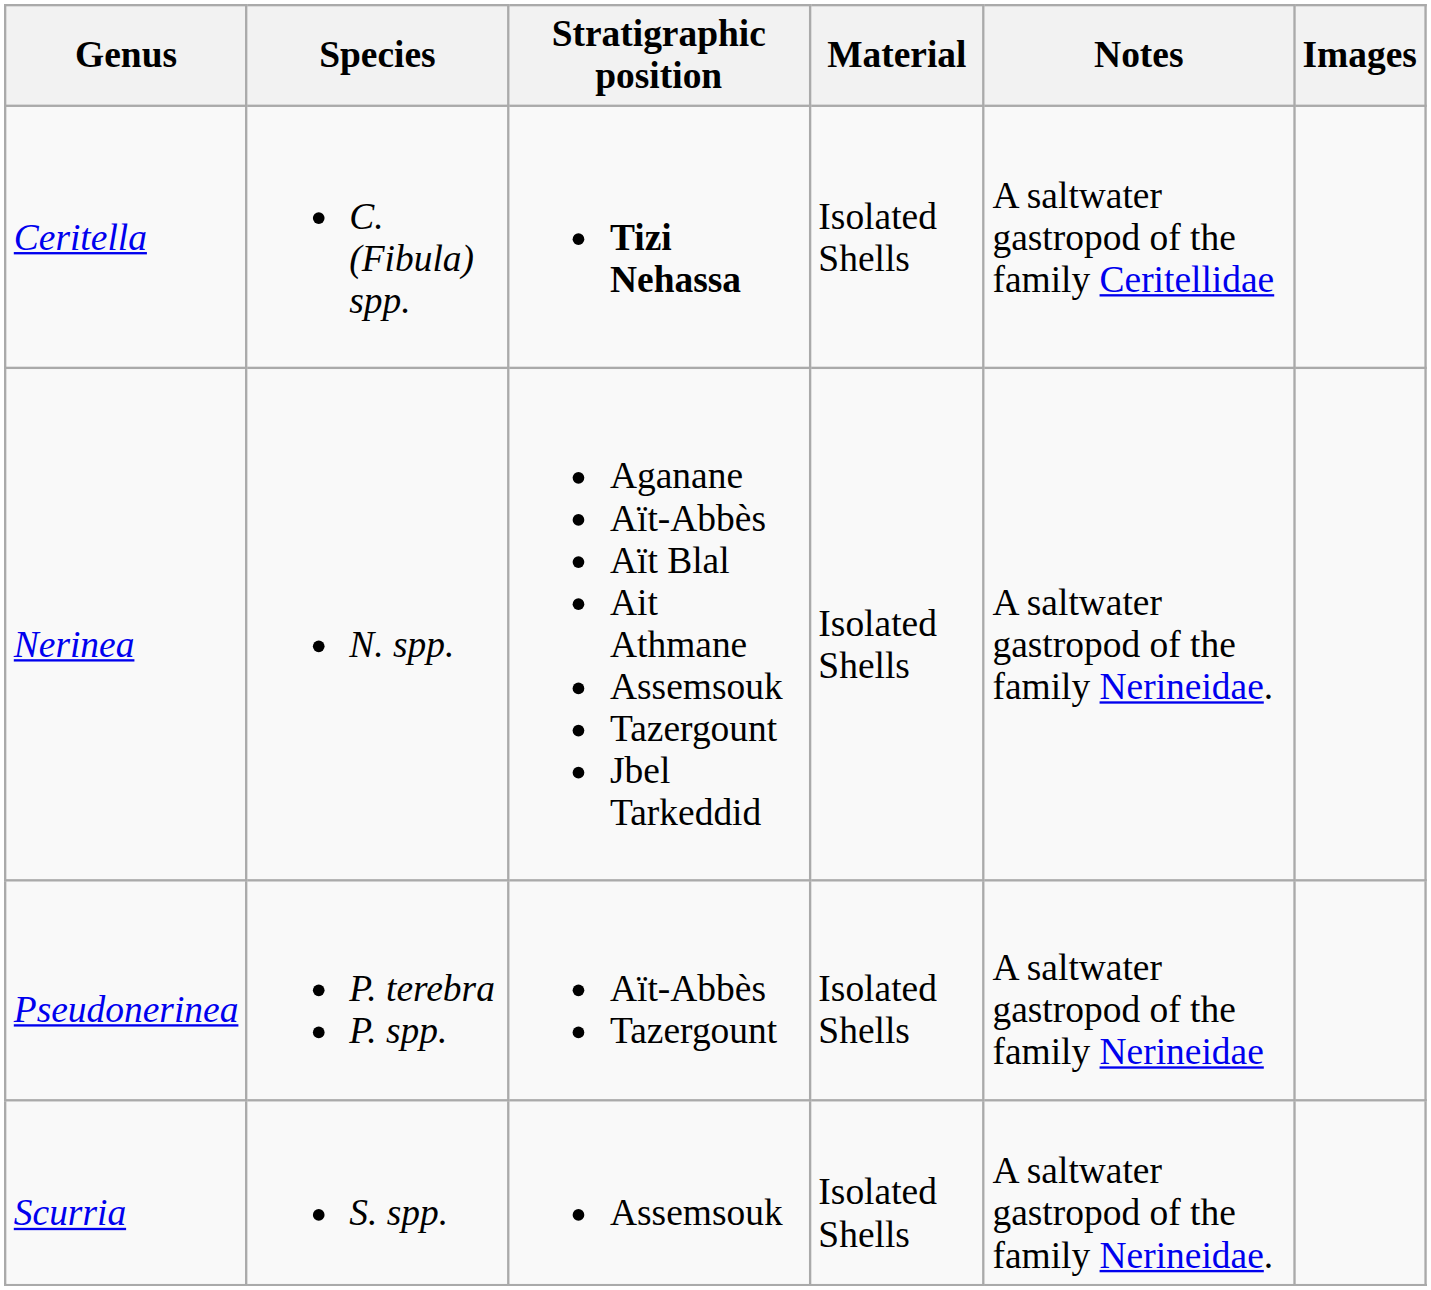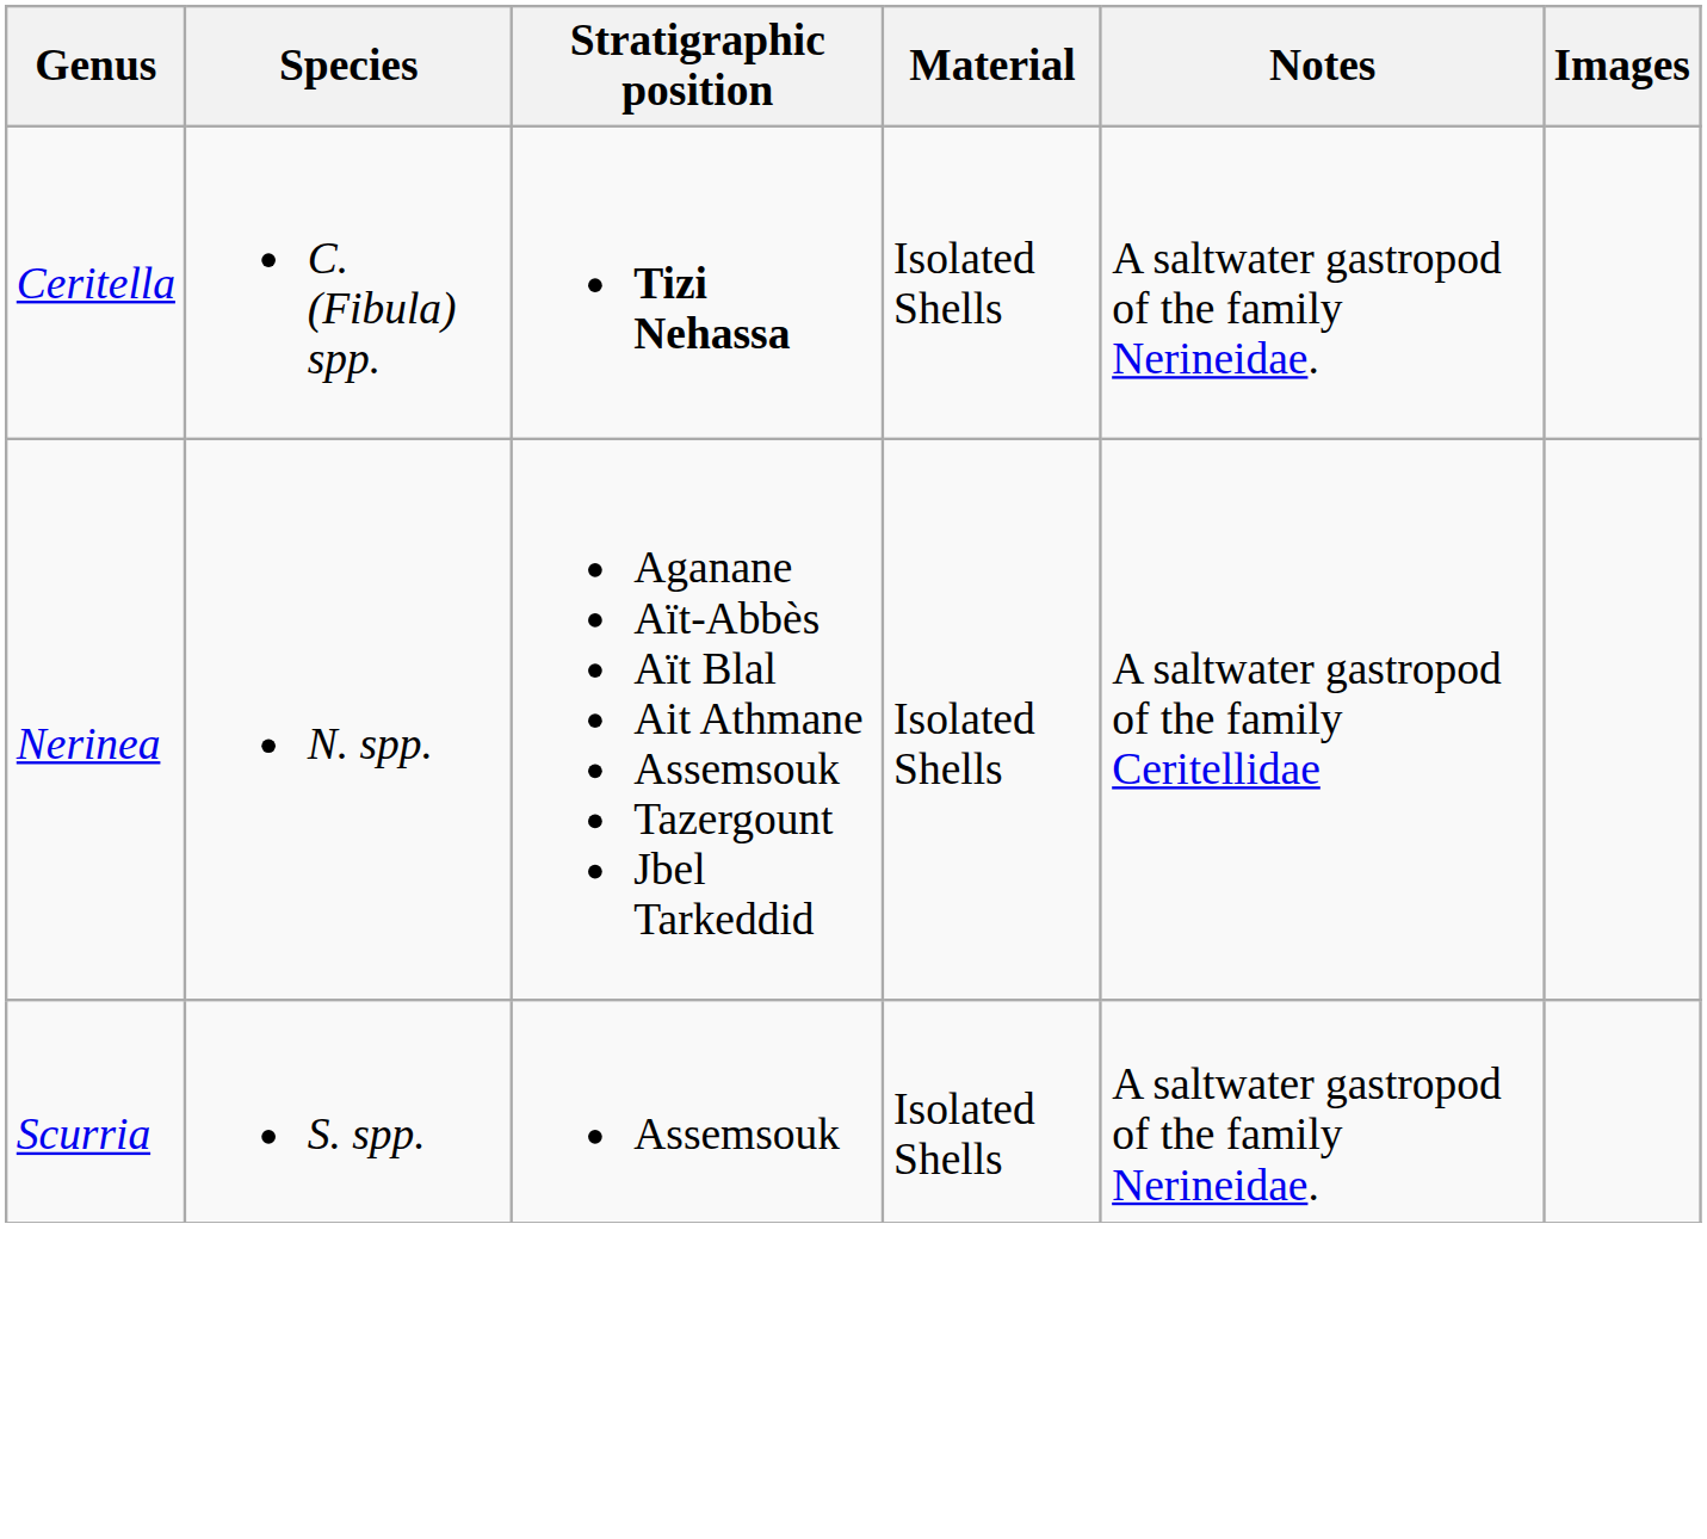Ceritella | Notes: A saltwater gastropod of the family Ceritellidae -> A saltwater gastropod of the family Nerineidae.
Nerinea | Notes: A saltwater gastropod of the family Nerineidae. -> A saltwater gastropod of the family Ceritellidae
- row: Pseudonerinea | P. terebra P. spp. | Aït-Abbès Tazergount | Isolated Shells | A saltwater gastropod of the family Nerineidae
